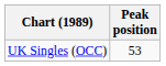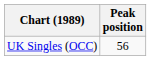UK Singles (OCC) | Peak position: 53 -> 56
